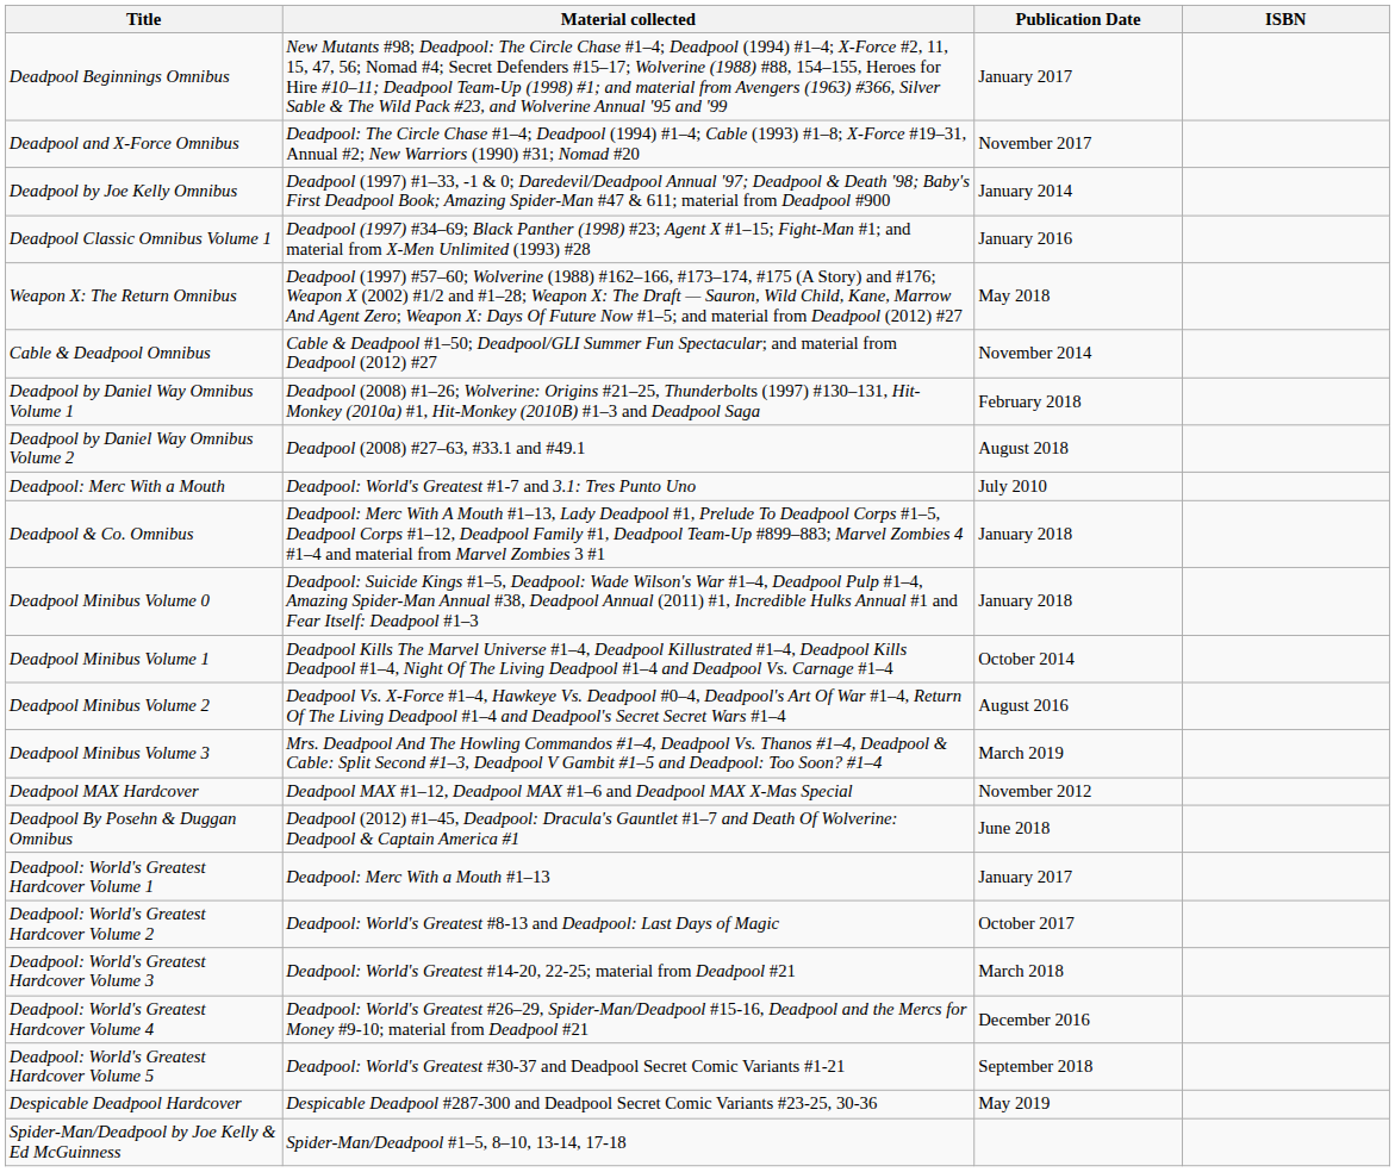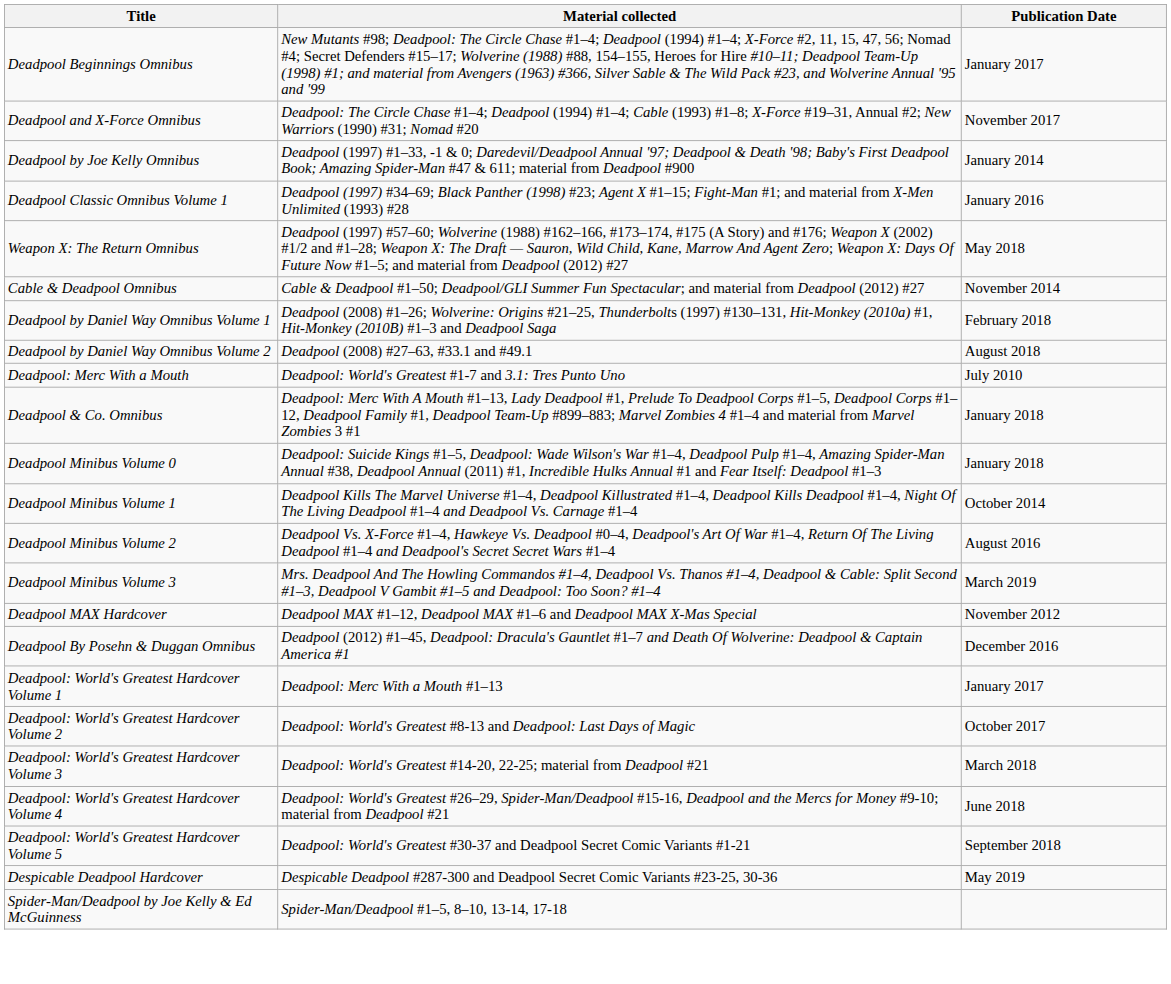- column: ISBN
Deadpool By Posehn & Duggan Omnibus | Publication Date: June 2018 -> December 2016
Deadpool: World's Greatest Hardcover Volume 4 | Publication Date: December 2016 -> June 2018
